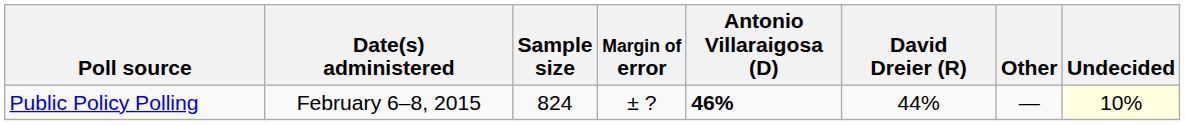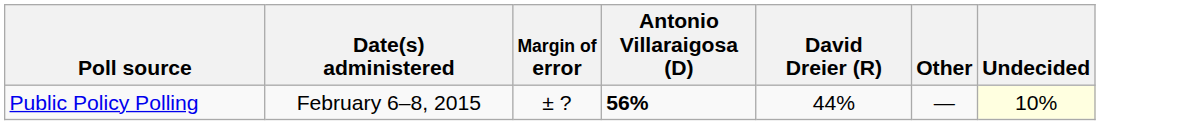- column: Sample size | 824
Public Policy Polling | Antonio Villaraigosa (D): 46% -> 56%
